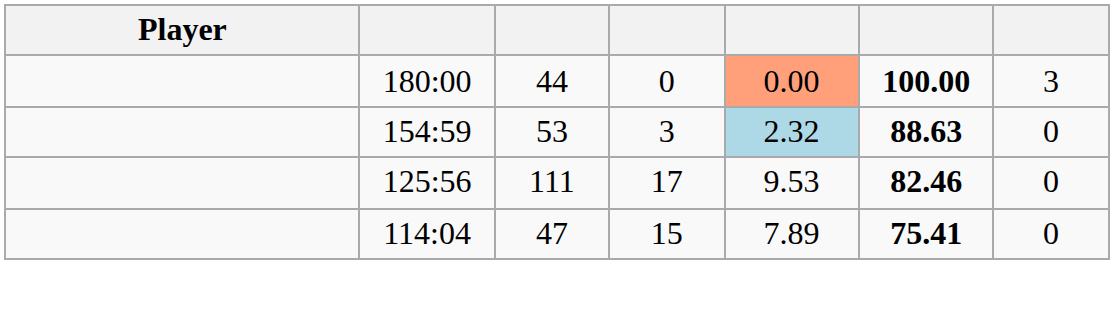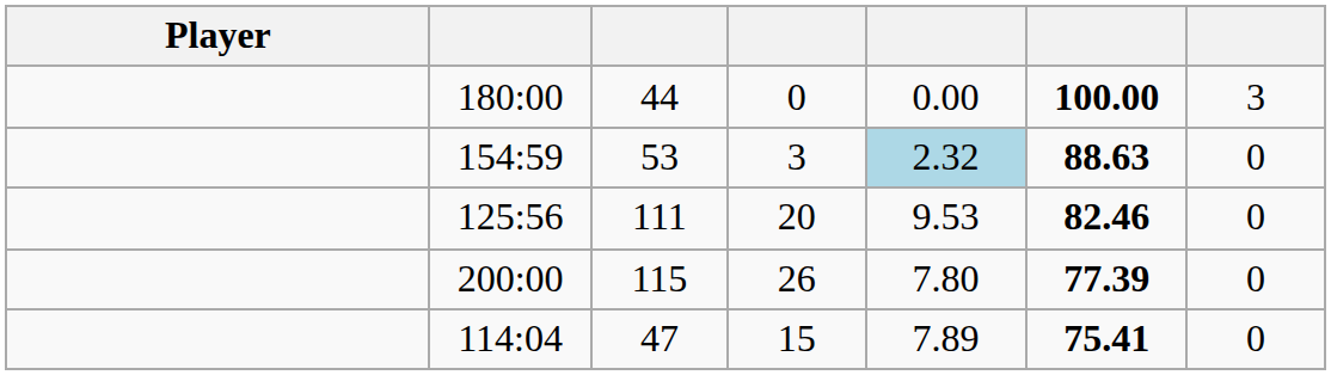180:00 | column 5: lightsalmon background -> no background
125:56 | column 4: 17 -> 20
+ row: 200:00 | 115 | 26 | 7.80 | 77.39 | 0
